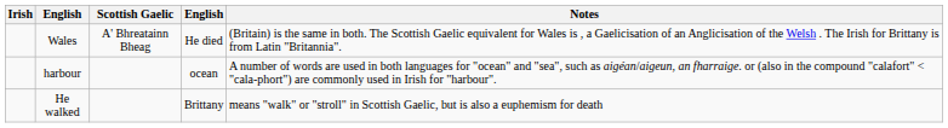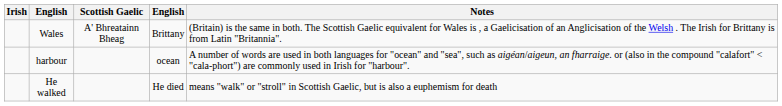Wales | column 4: He died -> Brittany
He walked | column 4: Brittany -> He died
